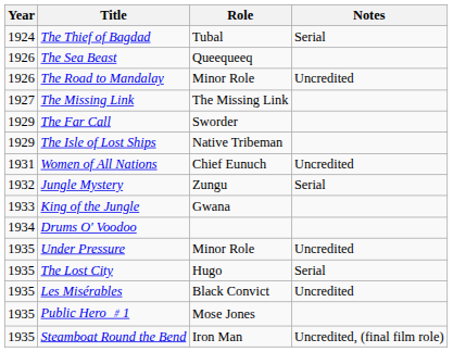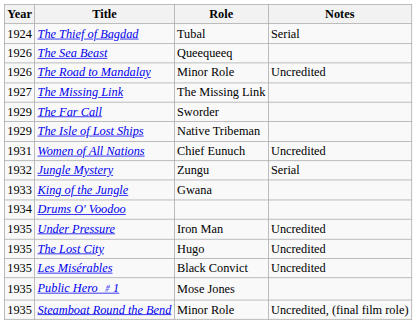Under Pressure | Role: Minor Role -> Iron Man
The Lost City | Notes: Serial -> Uncredited
Steamboat Round the Bend | Role: Iron Man -> Minor Role
